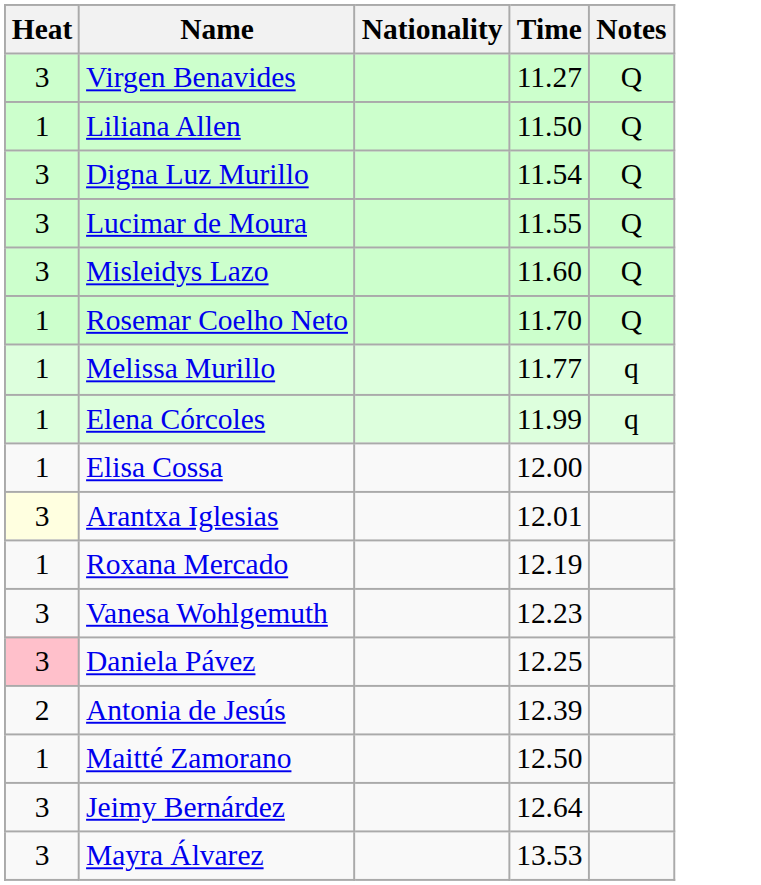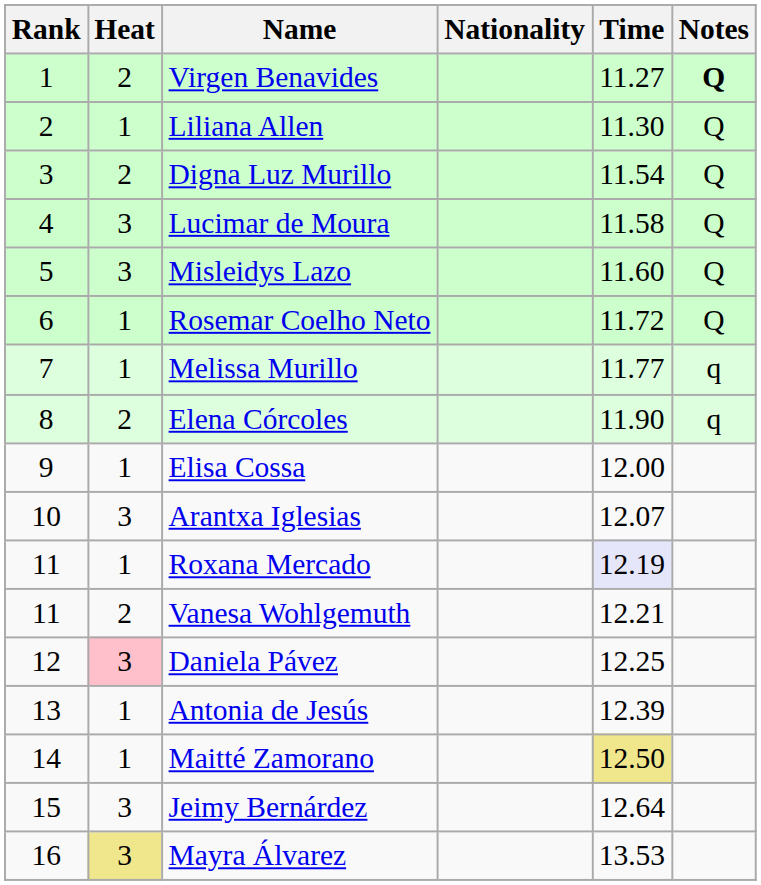+ column: Rank | 1 | 2 | 3 | 4 | 5 | 6 | 7 | 8 | 9 | 10 | 11 | 11 | 12 | 13 | 14 | 15 | 16
Virgen Benavides | Heat: 3 -> 2
Virgen Benavides | Notes: normal -> bold
Liliana Allen | Time: 11.50 -> 11.30
Digna Luz Murillo | Heat: 3 -> 2
Lucimar de Moura | Time: 11.55 -> 11.58
Rosemar Coelho Neto | Time: 11.70 -> 11.72
Elena Córcoles | Heat: 1 -> 2
Elena Córcoles | Time: 11.99 -> 11.90
Arantxa Iglesias | Heat: lightyellow background -> no background
Arantxa Iglesias | Time: 12.01 -> 12.07
Roxana Mercado | Time: no background -> lavender background
Vanesa Wohlgemuth | Heat: 3 -> 2
Vanesa Wohlgemuth | Time: 12.23 -> 12.21
Antonia de Jesús | Heat: 2 -> 1
Maitté Zamorano | Time: no background -> khaki background
Mayra Álvarez | Heat: no background -> khaki background
